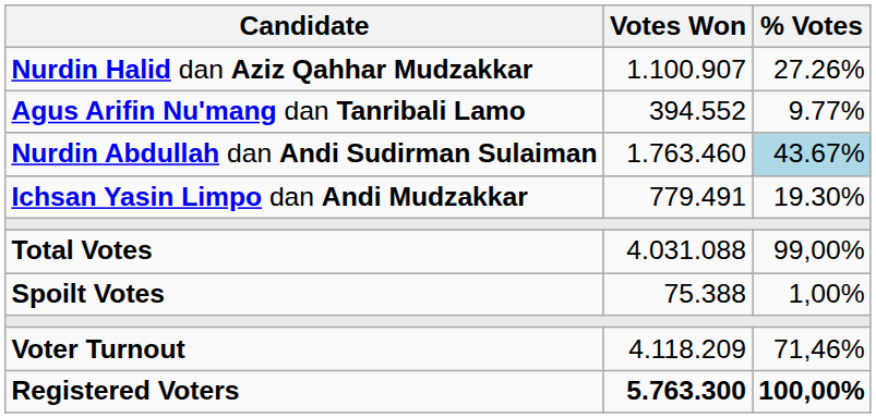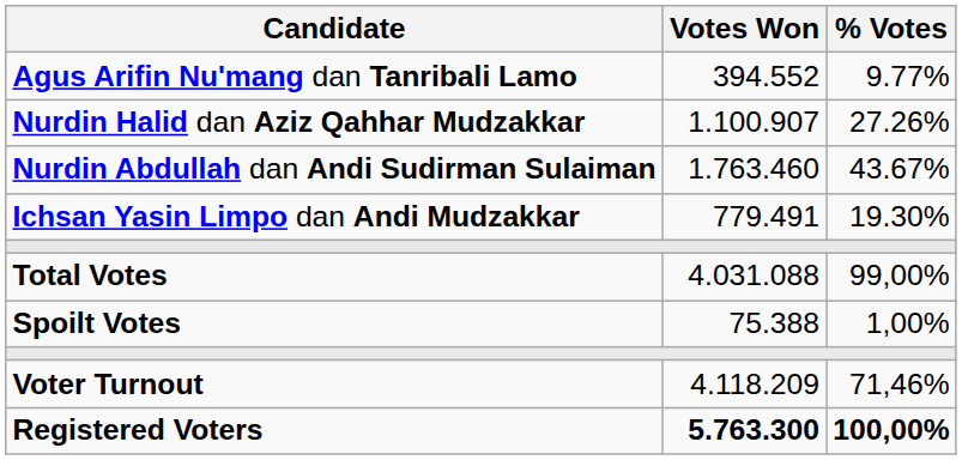rows swapped: Nurdin Halid dan Aziz Qahhar Mudzakkar <-> Agus Arifin Nu'mang dan Tanribali Lamo
Nurdin Abdullah dan Andi Sudirman Sulaiman | % Votes: lightblue background -> no background
